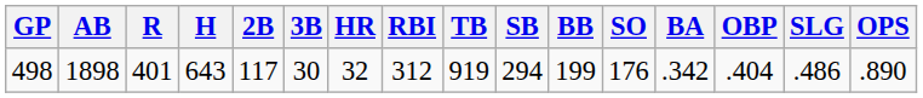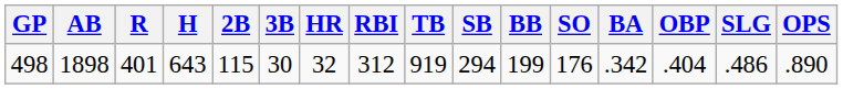498 | 2B: 117 -> 115
